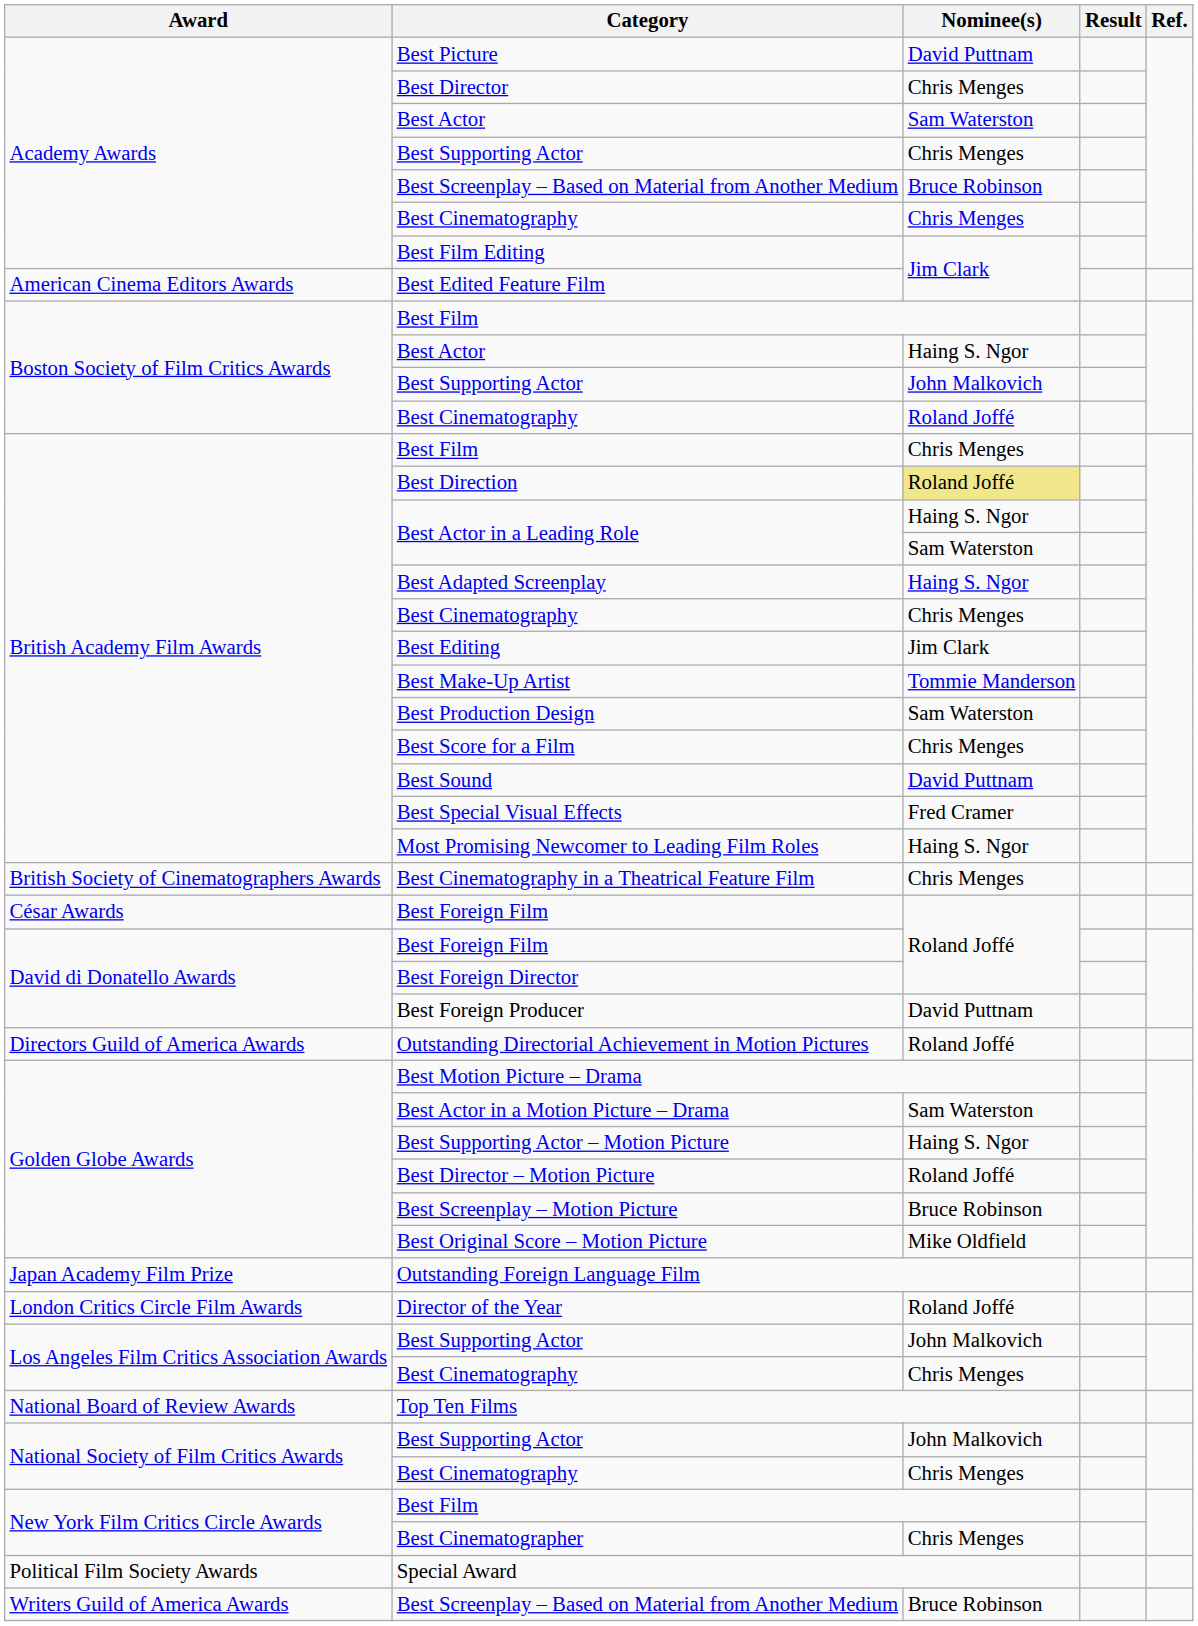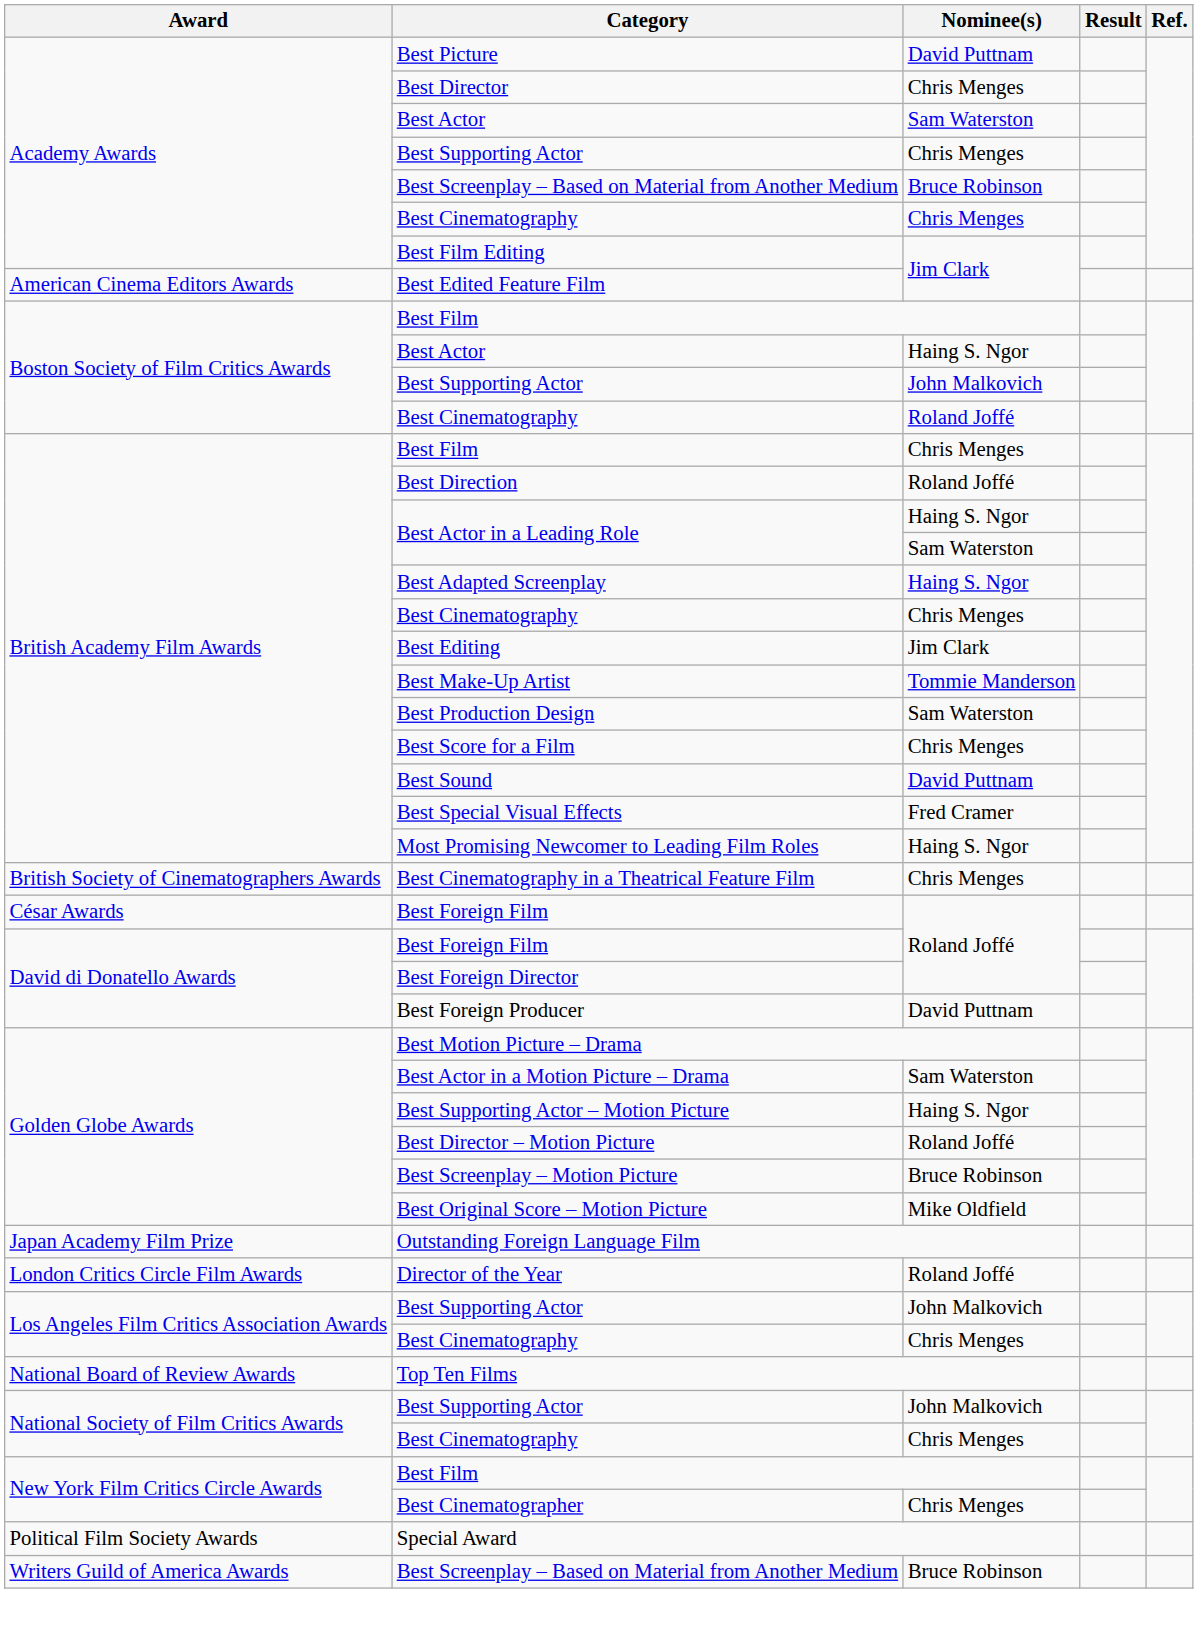Best Direction | Nominee(s): khaki background -> no background
- row: Directors Guild of America Awards | Outstanding Directorial Achievement in Motion Pictures | Roland Joffé
